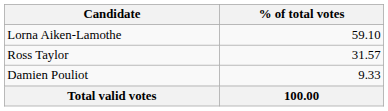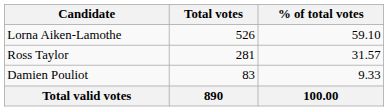+ column: Total votes | 526 | 281 | 83 | 890
